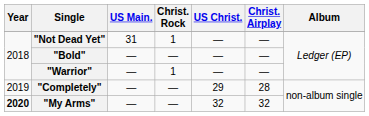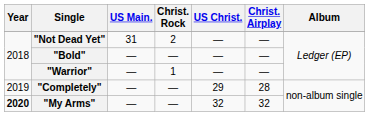"Not Dead Yet" | Christ. Rock: 1 -> 2
